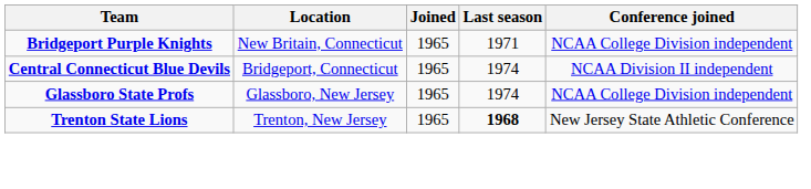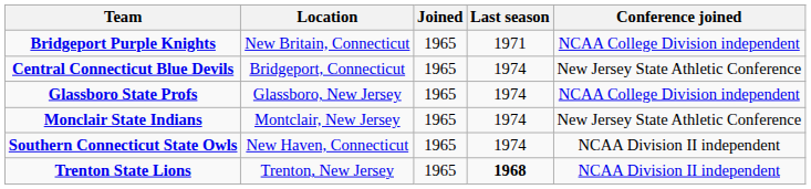Central Connecticut Blue Devils | Conference joined: NCAA Division II independent -> New Jersey State Athletic Conference
+ row: Monclair State Indians | Montclair, New Jersey | 1965 | 1974 | New Jersey State Athletic Conference
+ row: Southern Connecticut State Owls | New Haven, Connecticut | 1965 | 1974 | NCAA Division II independent
Trenton State Lions | Conference joined: New Jersey State Athletic Conference -> NCAA Division II independent
